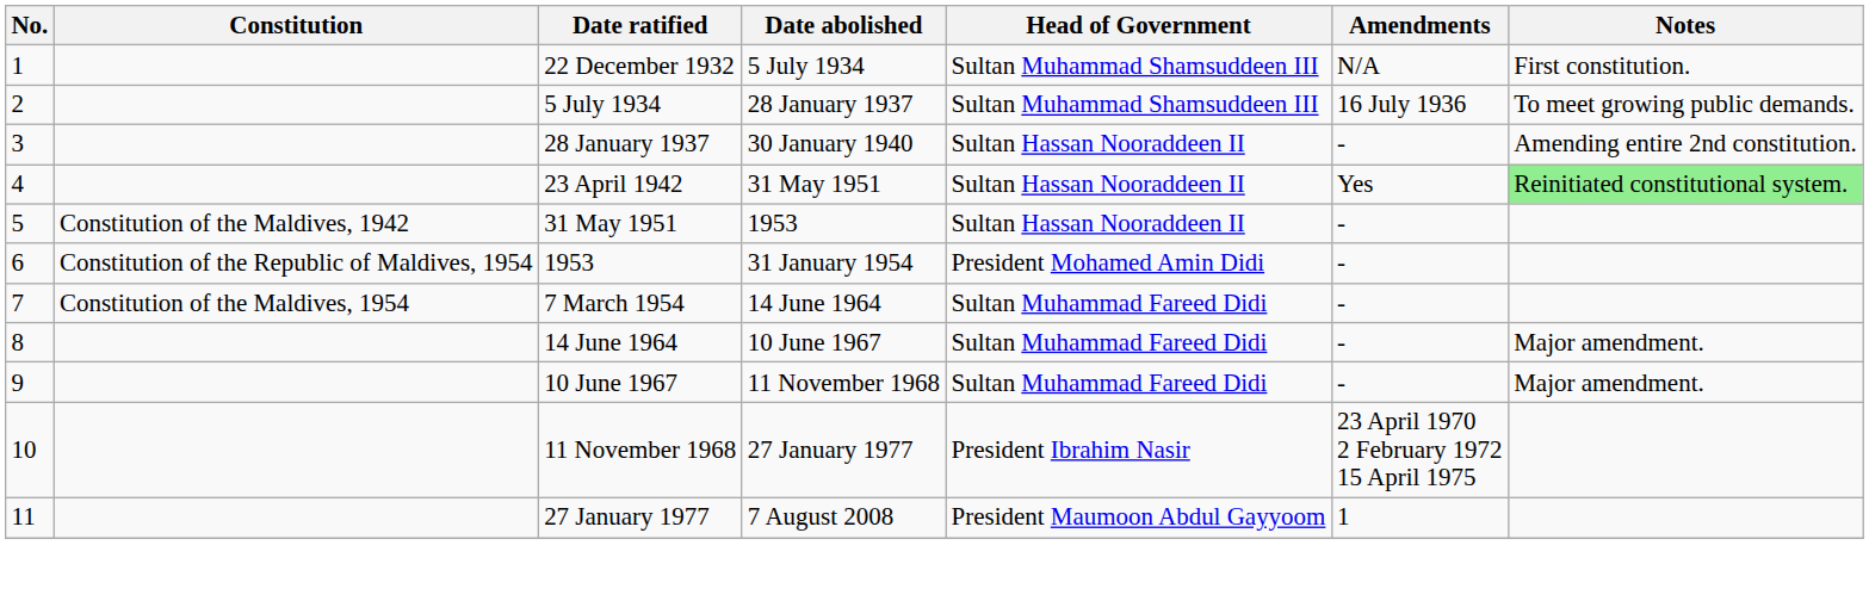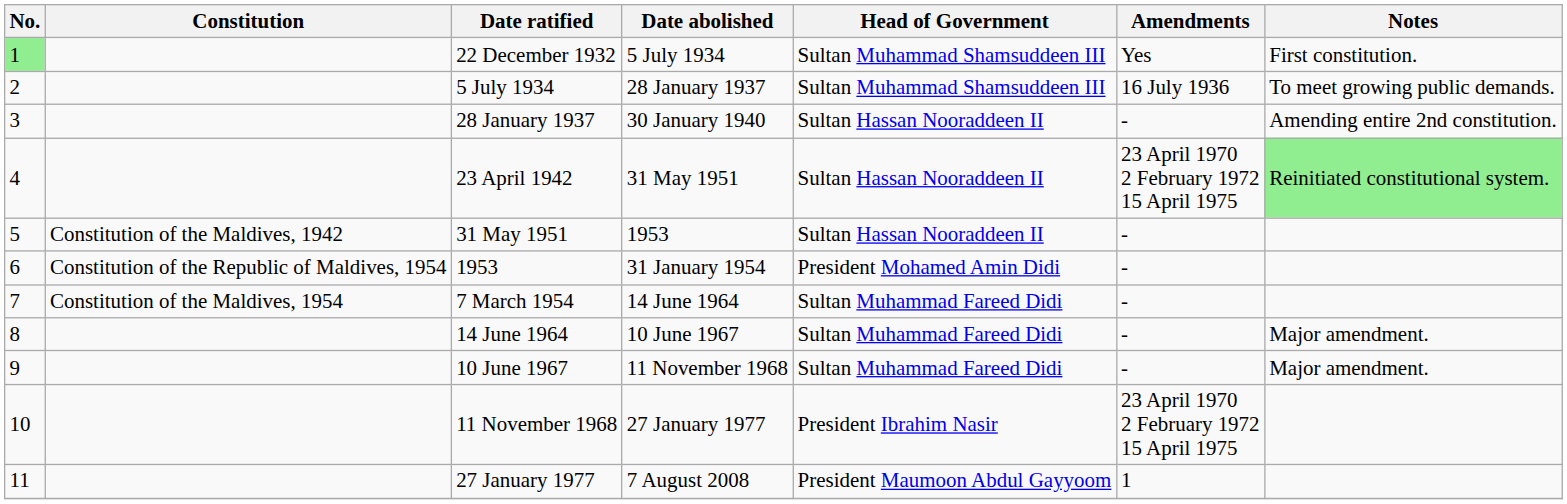22 December 1932 | No.: no background -> lightgreen background
22 December 1932 | Amendments: N/A -> Yes
23 April 1942 | Amendments: Yes -> 23 April 1970 2 February 1972 15 April 1975
